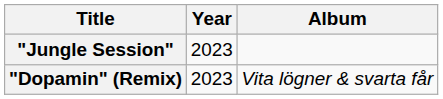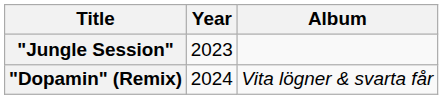"Dopamin" (Remix) | Year: 2023 -> 2024
